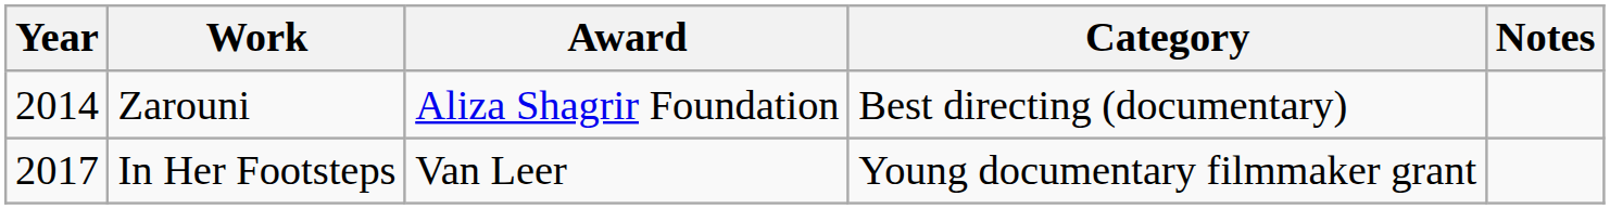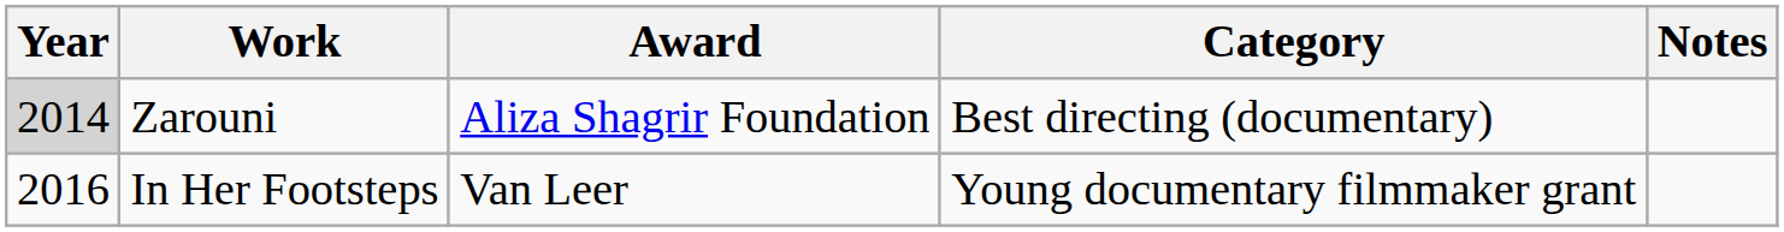Zarouni | Year: no background -> lightgrey background
In Her Footsteps | Year: 2017 -> 2016
